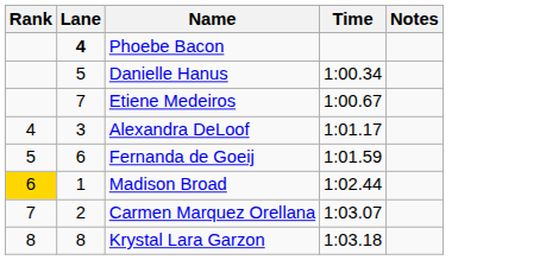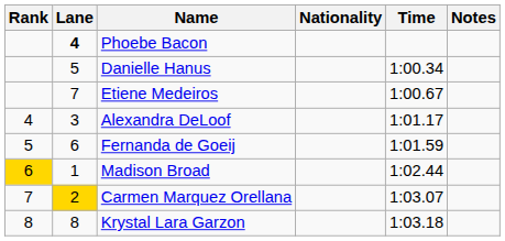+ column: Nationality
Carmen Marquez Orellana | Lane: no background -> gold background
